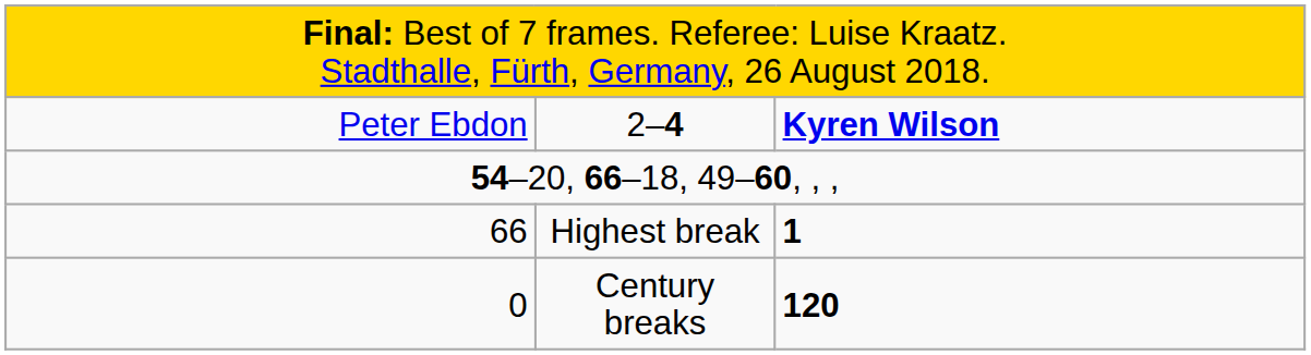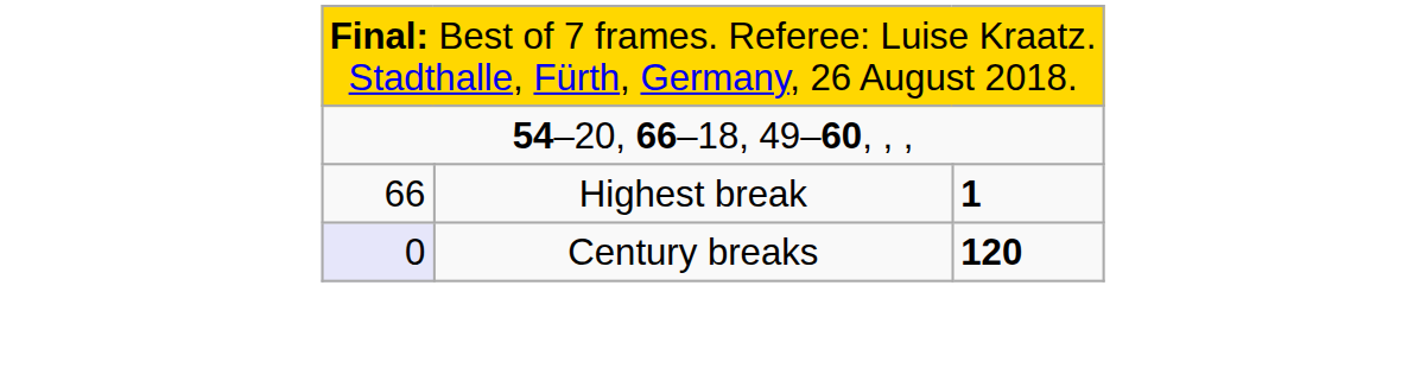- row: Peter Ebdon | 2–4 | Kyren Wilson
Century breaks | column 1: no background -> lavender background
